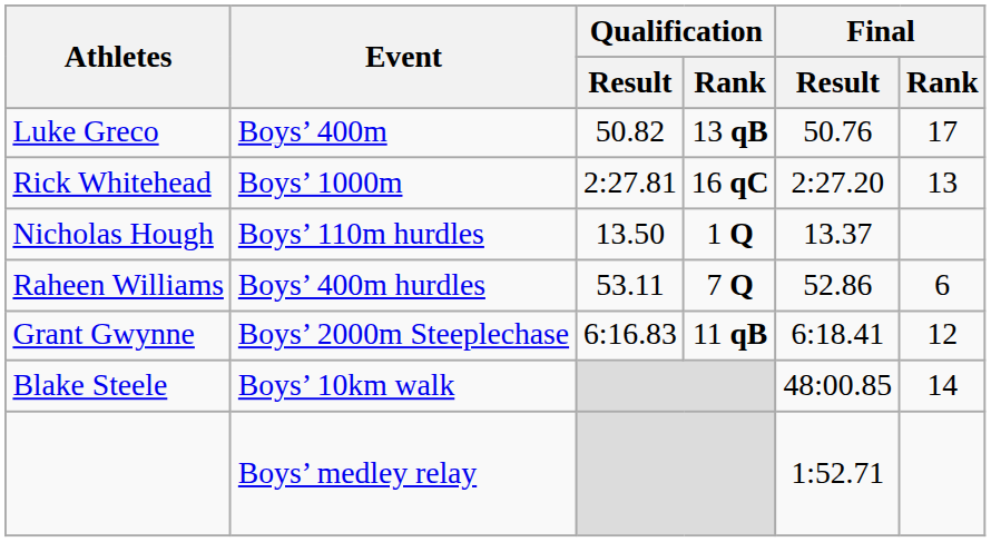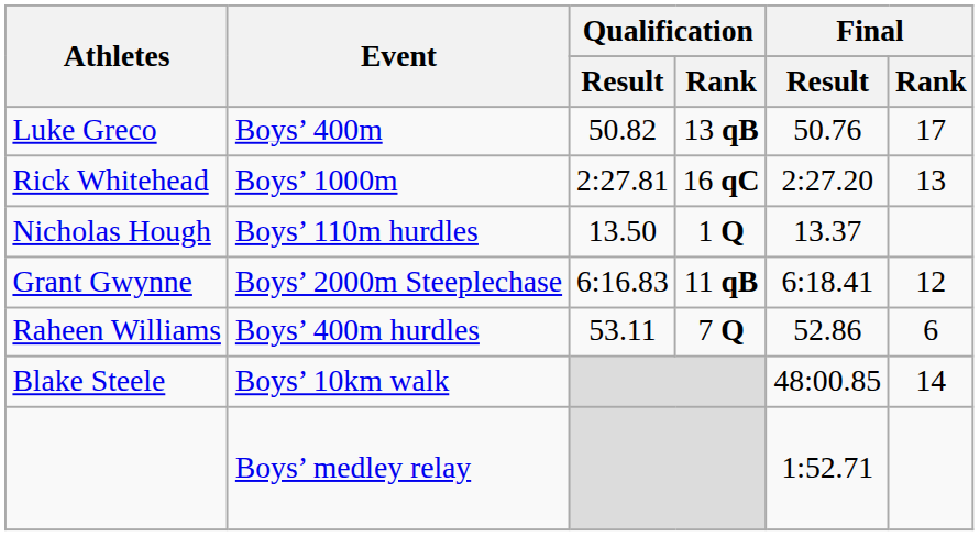rows swapped: Raheen Williams <-> Grant Gwynne
